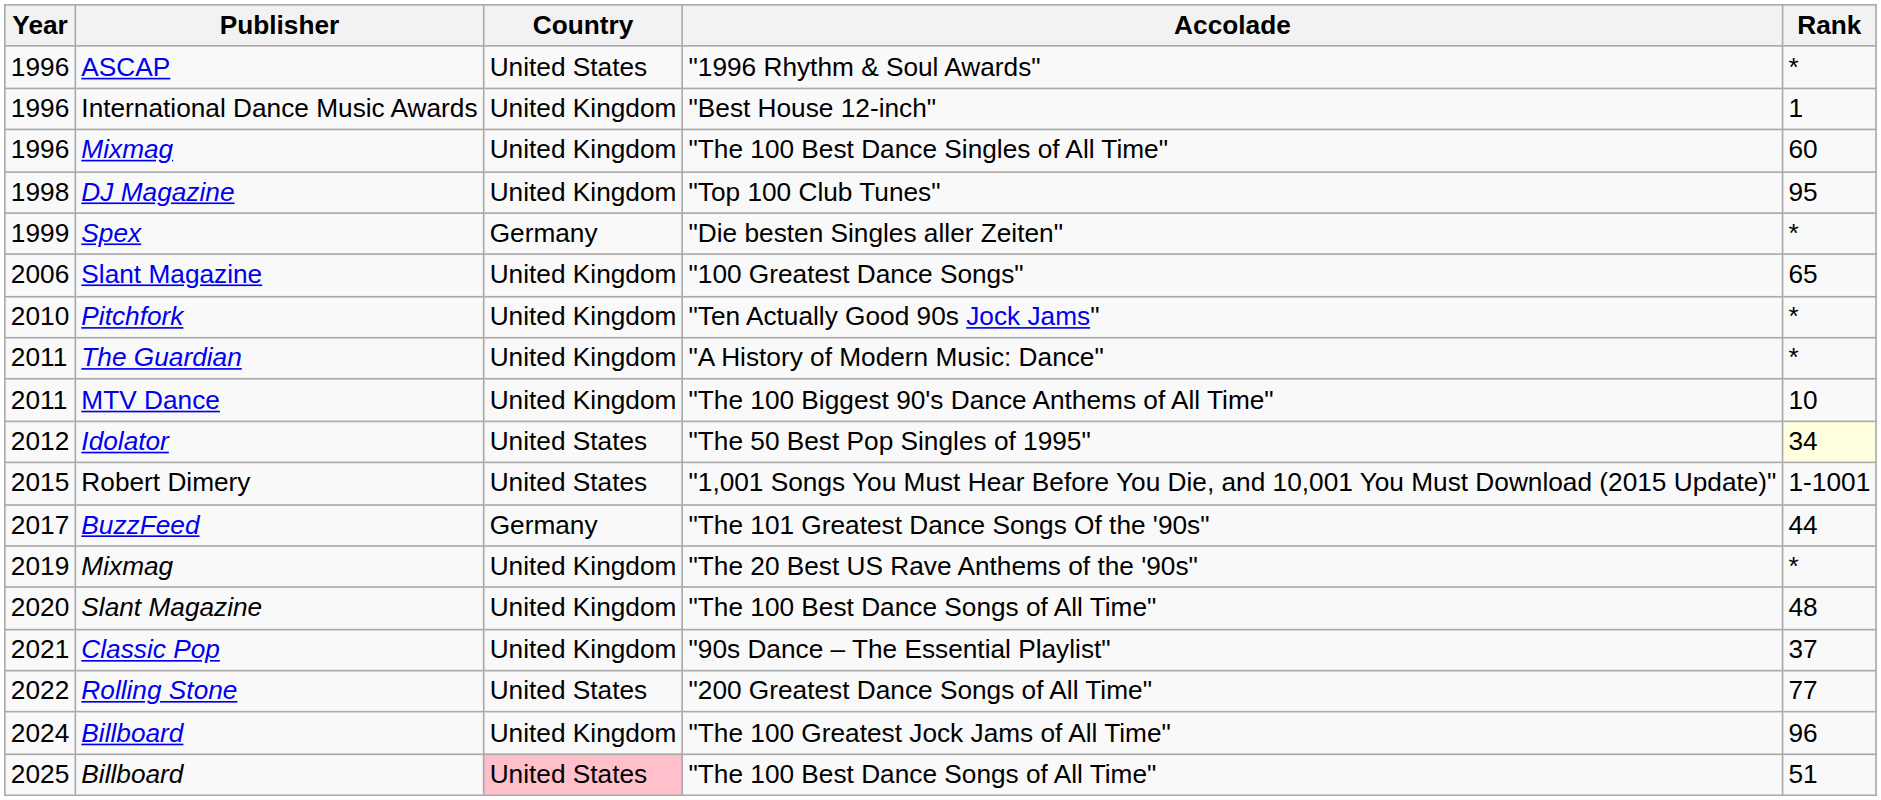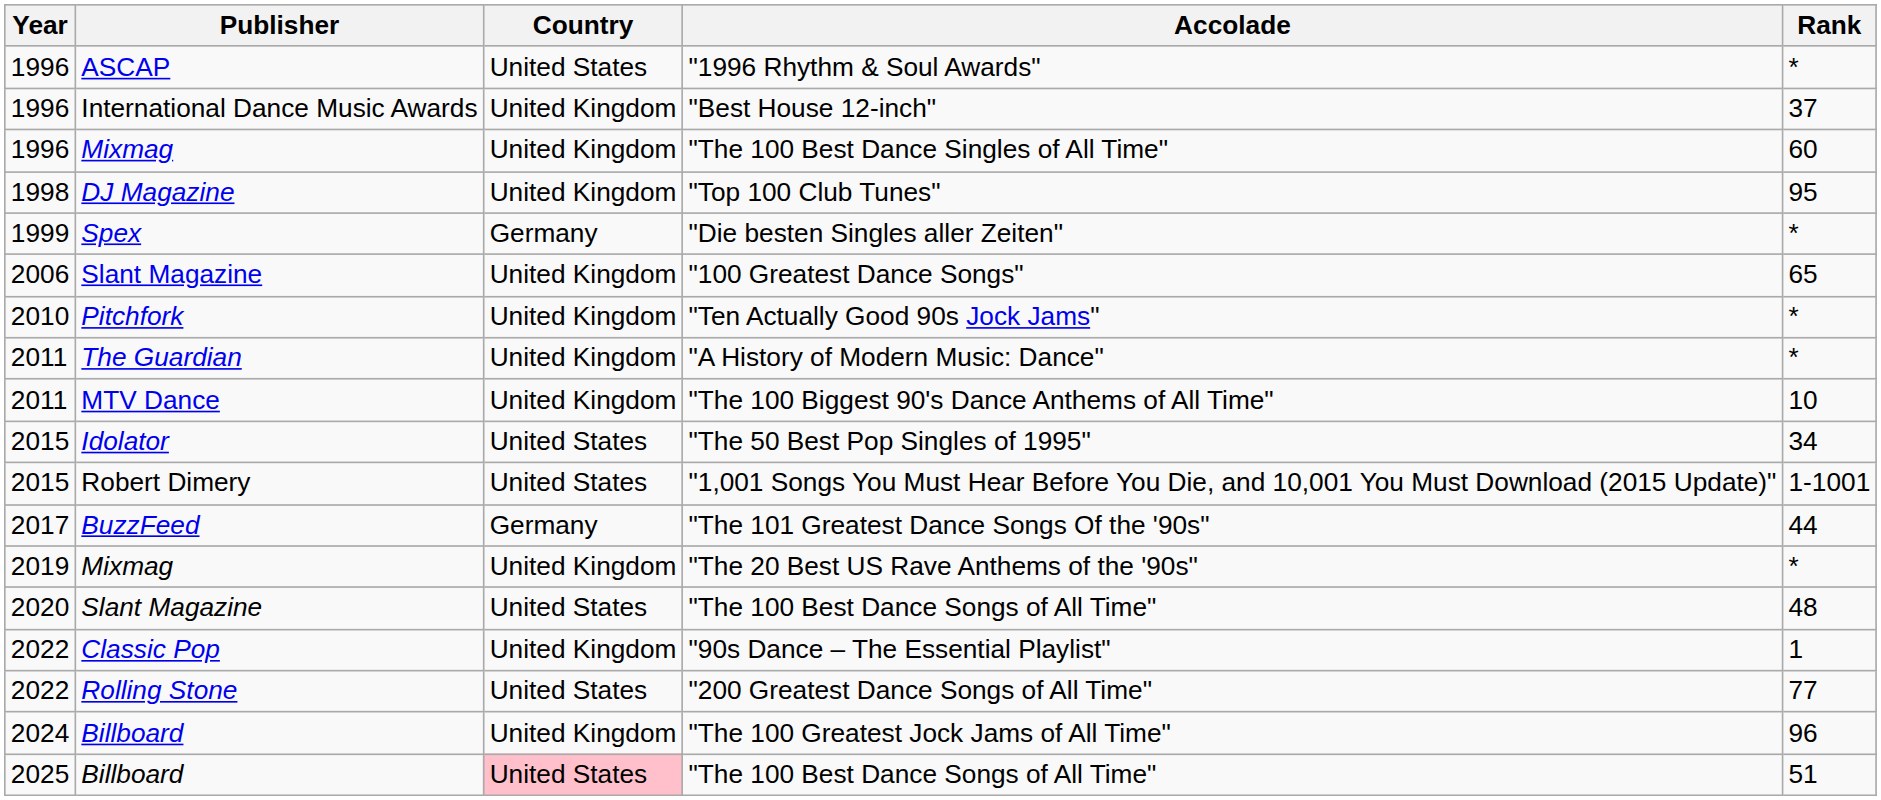"Best House 12-inch" | Rank: 1 -> 37
"The 50 Best Pop Singles of 1995" | Year: 2012 -> 2015
"The 50 Best Pop Singles of 1995" | Rank: lightyellow background -> no background
Slant Magazine / "The 100 Best Dance Songs of All Time" | Country: United Kingdom -> United States
"90s Dance – The Essential Playlist" | Year: 2021 -> 2022
"90s Dance – The Essential Playlist" | Rank: 37 -> 1
